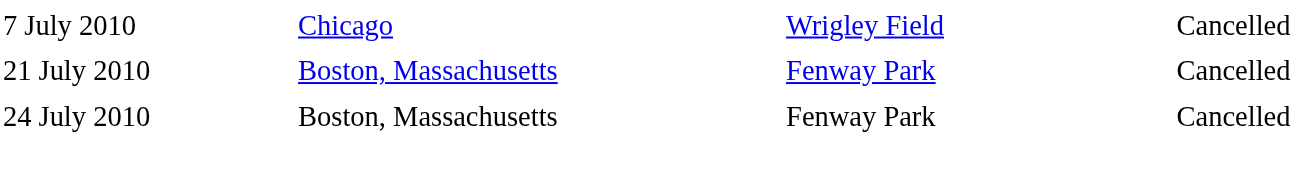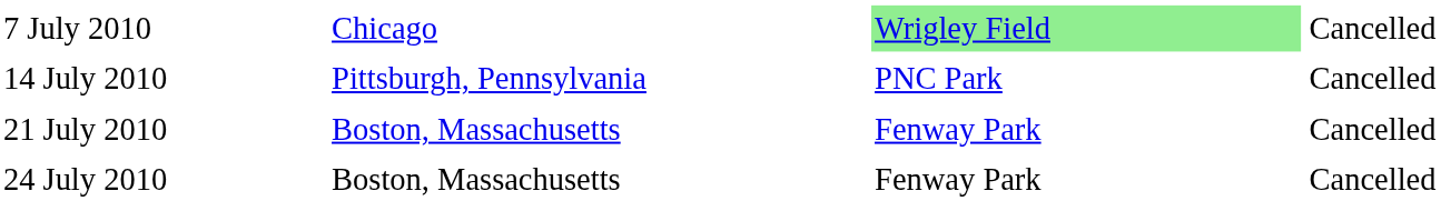7 July 2010 | column 3: no background -> lightgreen background
+ row: 14 July 2010 | Pittsburgh, Pennsylvania | PNC Park | Cancelled
